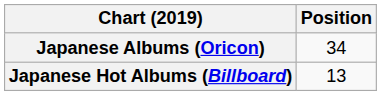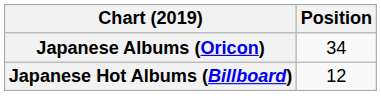Japanese Hot Albums (Billboard) | Position: 13 -> 12
